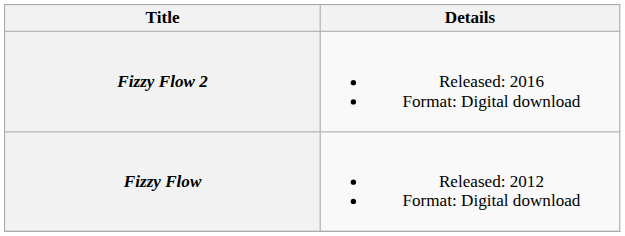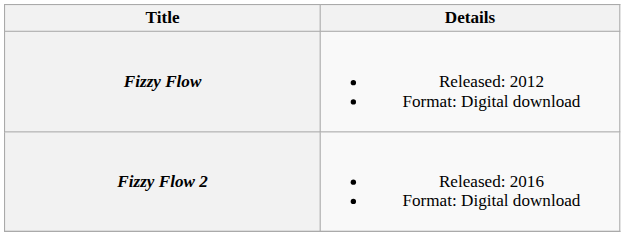rows swapped: Fizzy Flow <-> Fizzy Flow 2
